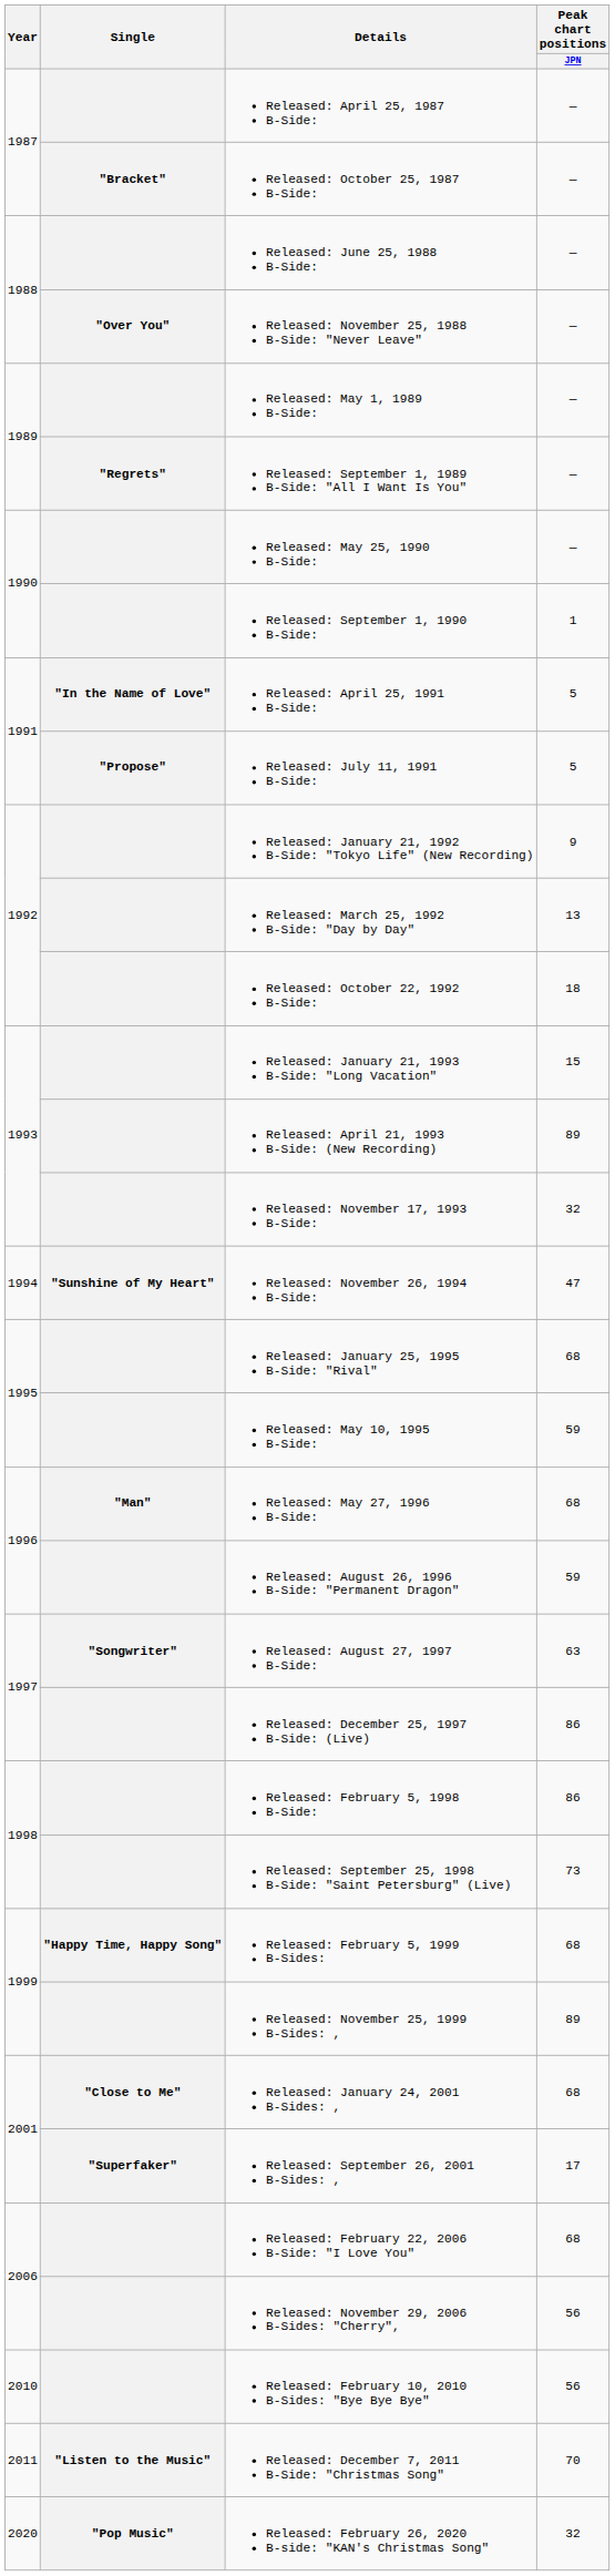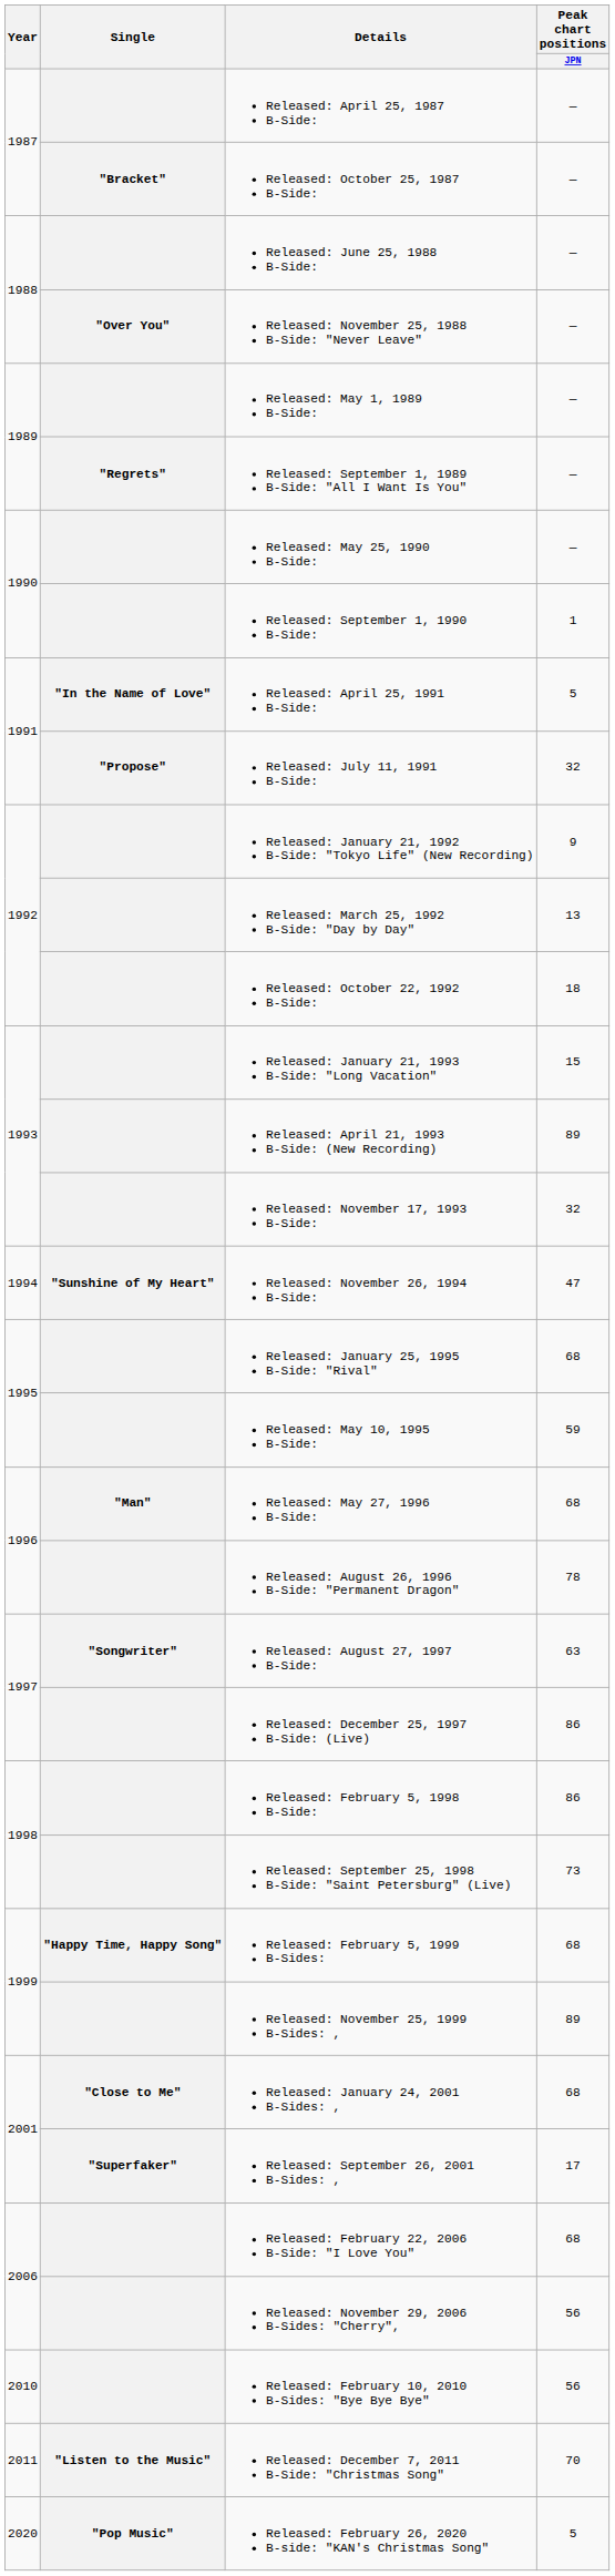Released: July 11, 1991 B-Side: | Peak chart positions / JPN: 5 -> 32
Released: August 26, 1996 B-Side: "Permanent Dragon" | Peak chart positions / JPN: 59 -> 78
Released: February 26, 2020 B-side: "KAN's Christmas Song" | Peak chart positions / JPN: 32 -> 5
